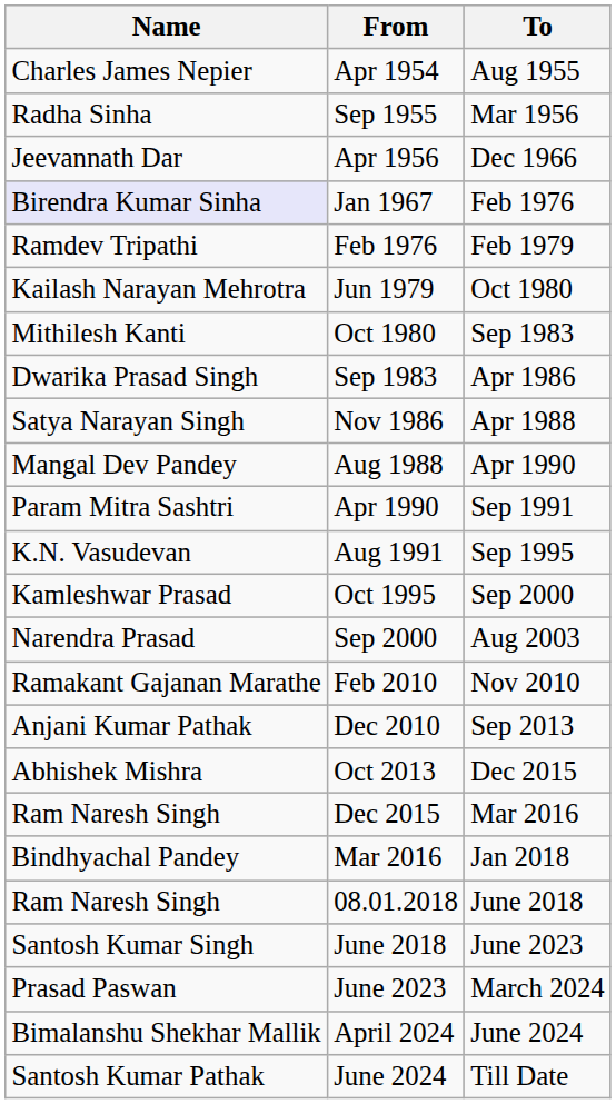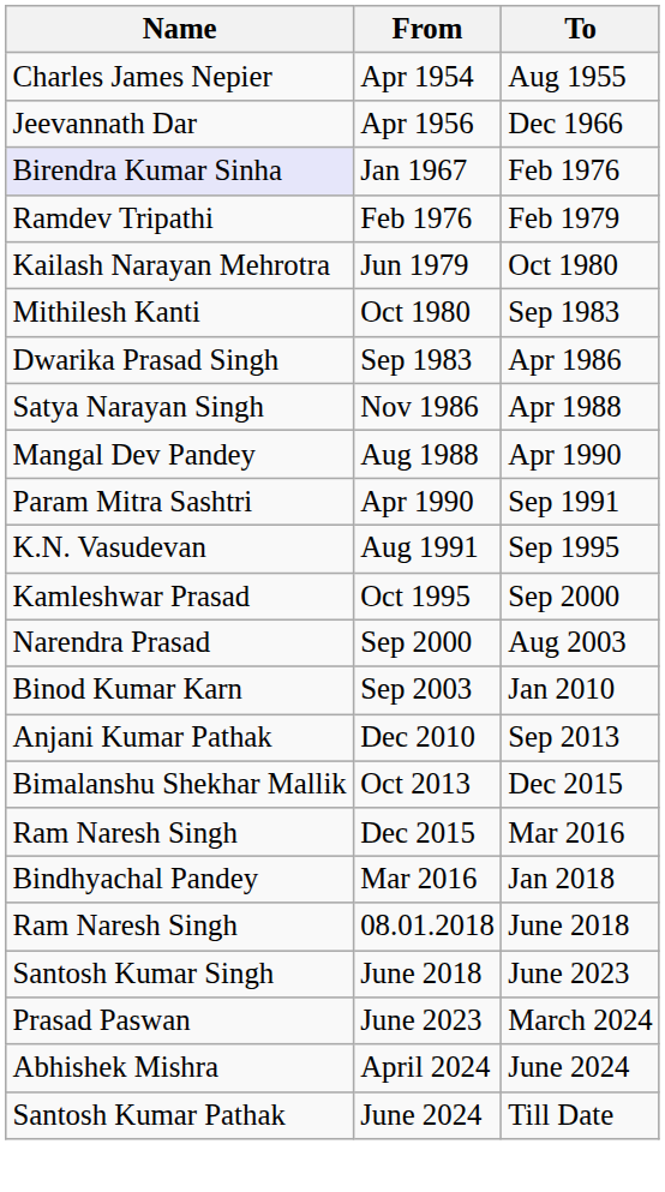- row: Radha Sinha | Sep 1955 | Mar 1956
+ row: Binod Kumar Karn | Sep 2003 | Jan 2010
- row: Ramakant Gajanan Marathe | Feb 2010 | Nov 2010
Oct 2013 | Name: Abhishek Mishra -> Bimalanshu Shekhar Mallik
April 2024 | Name: Bimalanshu Shekhar Mallik -> Abhishek Mishra
